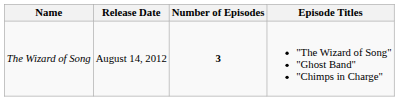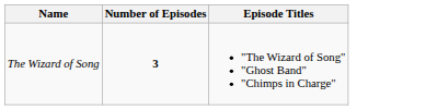- column: Release Date | August 14, 2012
